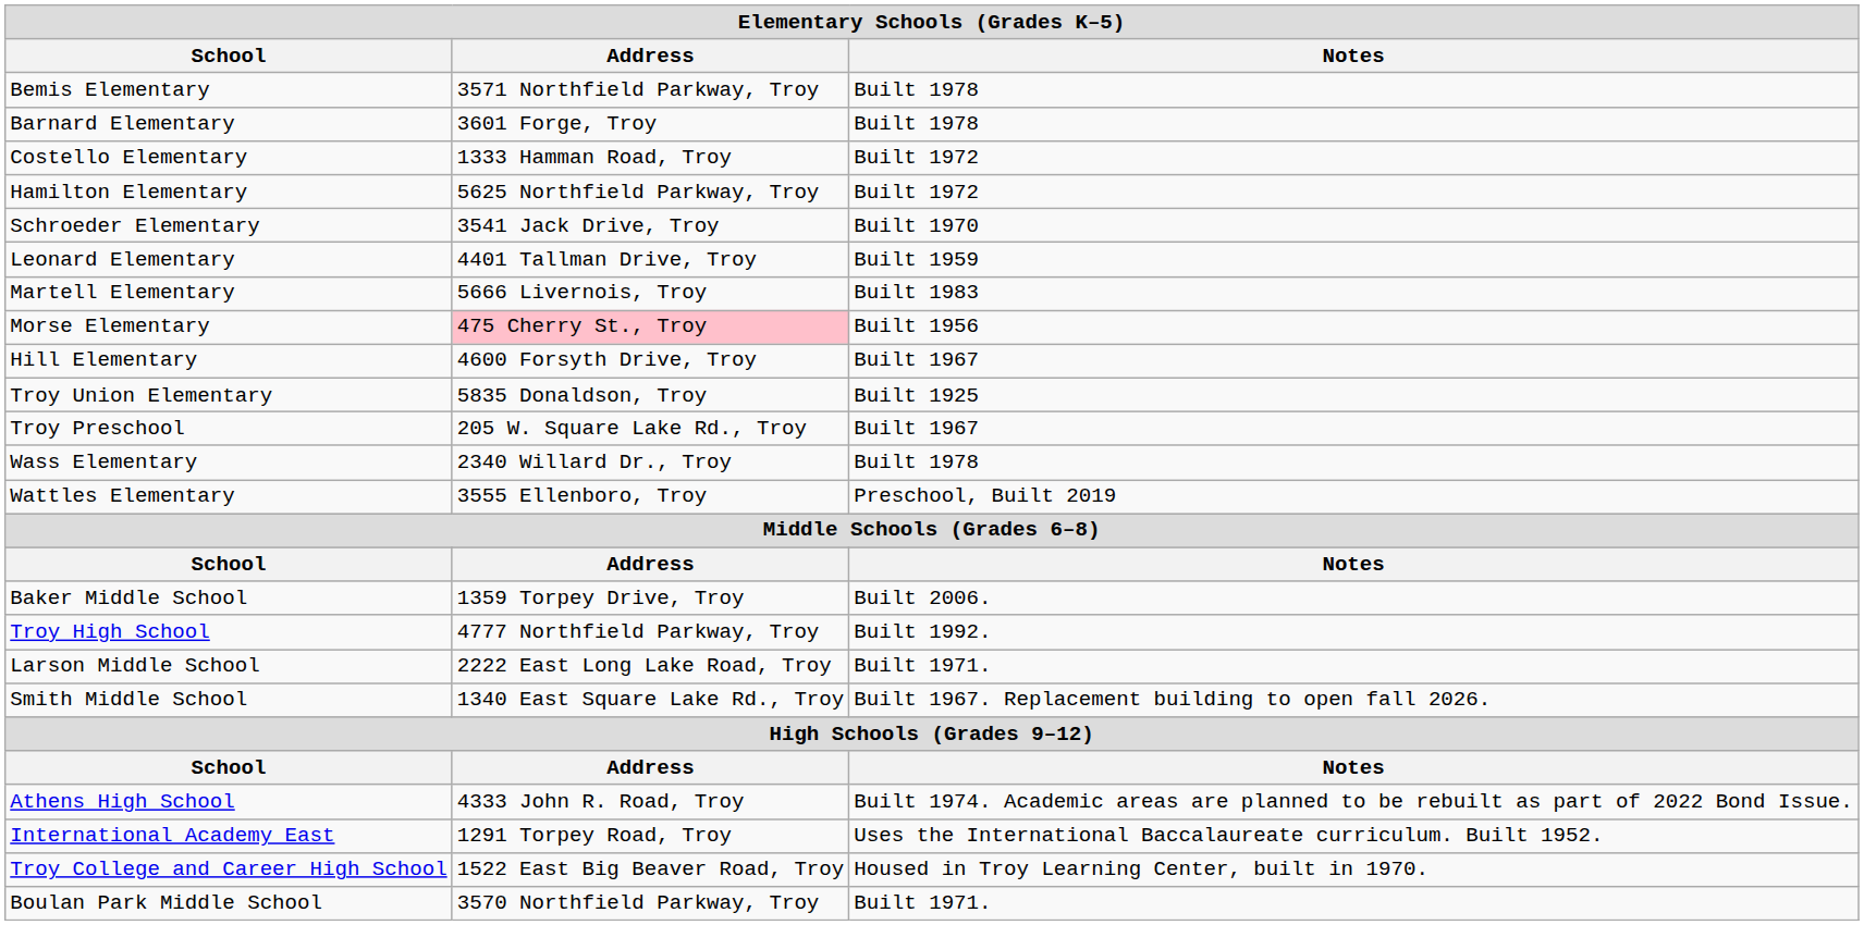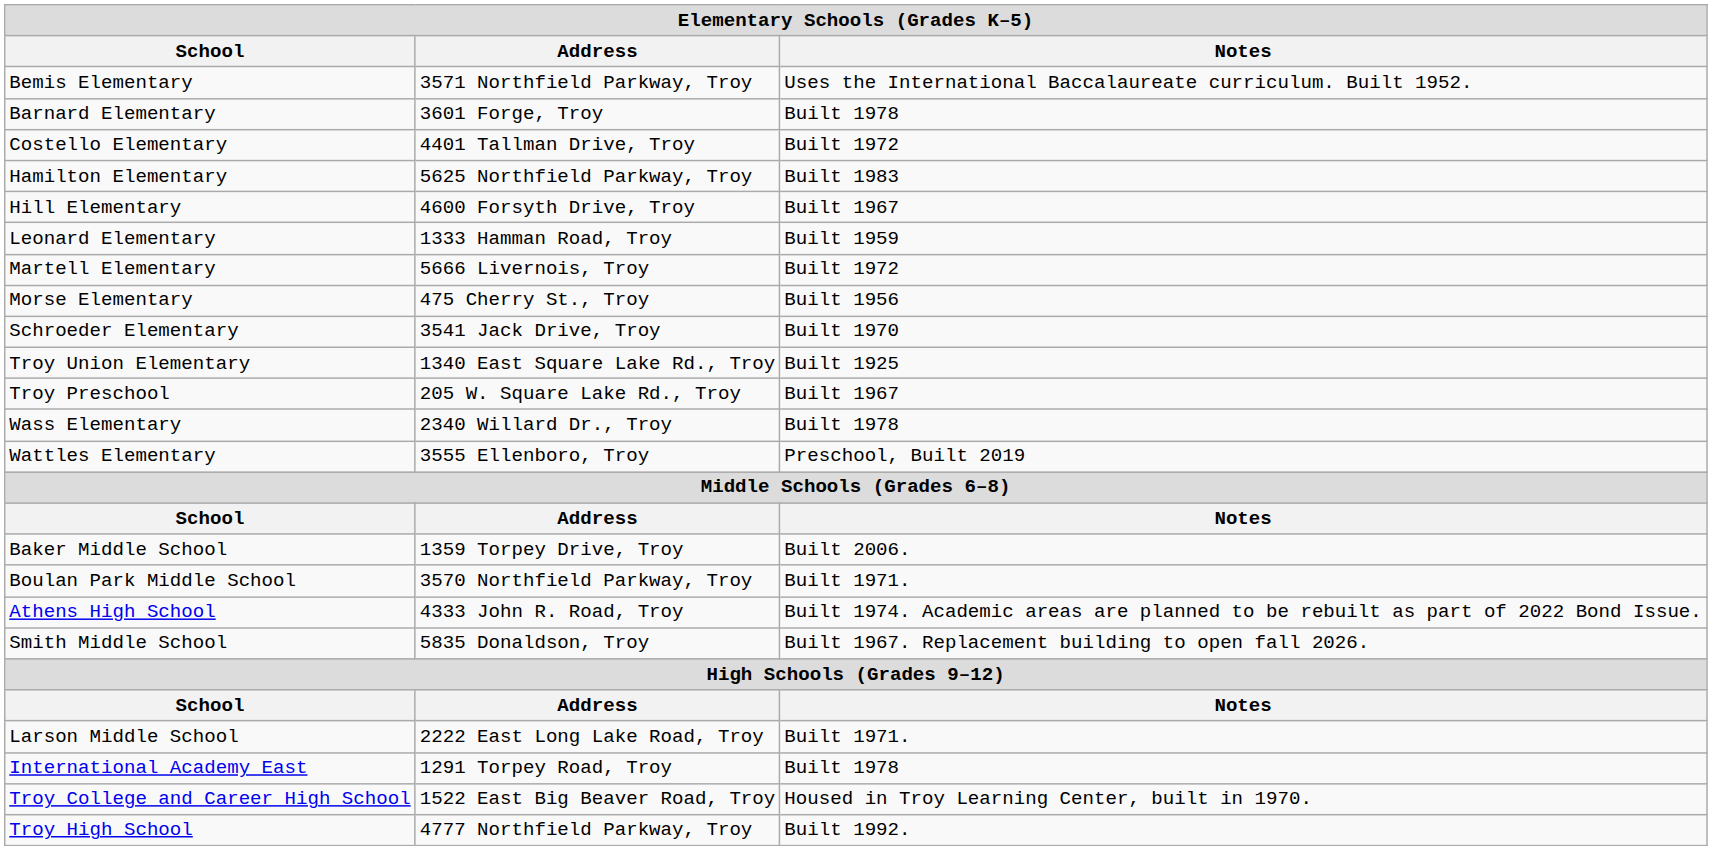Bemis Elementary | Notes: Built 1978 -> Uses the International Baccalaureate curriculum. Built 1952.
Costello Elementary | Address: 1333 Hamman Road, Troy -> 4401 Tallman Drive, Troy
Hamilton Elementary | Notes: Built 1972 -> Built 1983
rows swapped: Hill Elementary <-> Schroeder Elementary
Leonard Elementary | Address: 4401 Tallman Drive, Troy -> 1333 Hamman Road, Troy
Martell Elementary | Notes: Built 1983 -> Built 1972
Morse Elementary | Address: pink background -> no background
Troy Union Elementary | Address: 5835 Donaldson, Troy -> 1340 East Square Lake Rd., Troy
rows swapped: Boulan Park Middle School <-> Troy High School
rows swapped: Larson Middle School <-> Athens High School
Smith Middle School | Address: 1340 East Square Lake Rd., Troy -> 5835 Donaldson, Troy
International Academy East | Notes: Uses the International Baccalaureate curriculum. Built 1952. -> Built 1978
